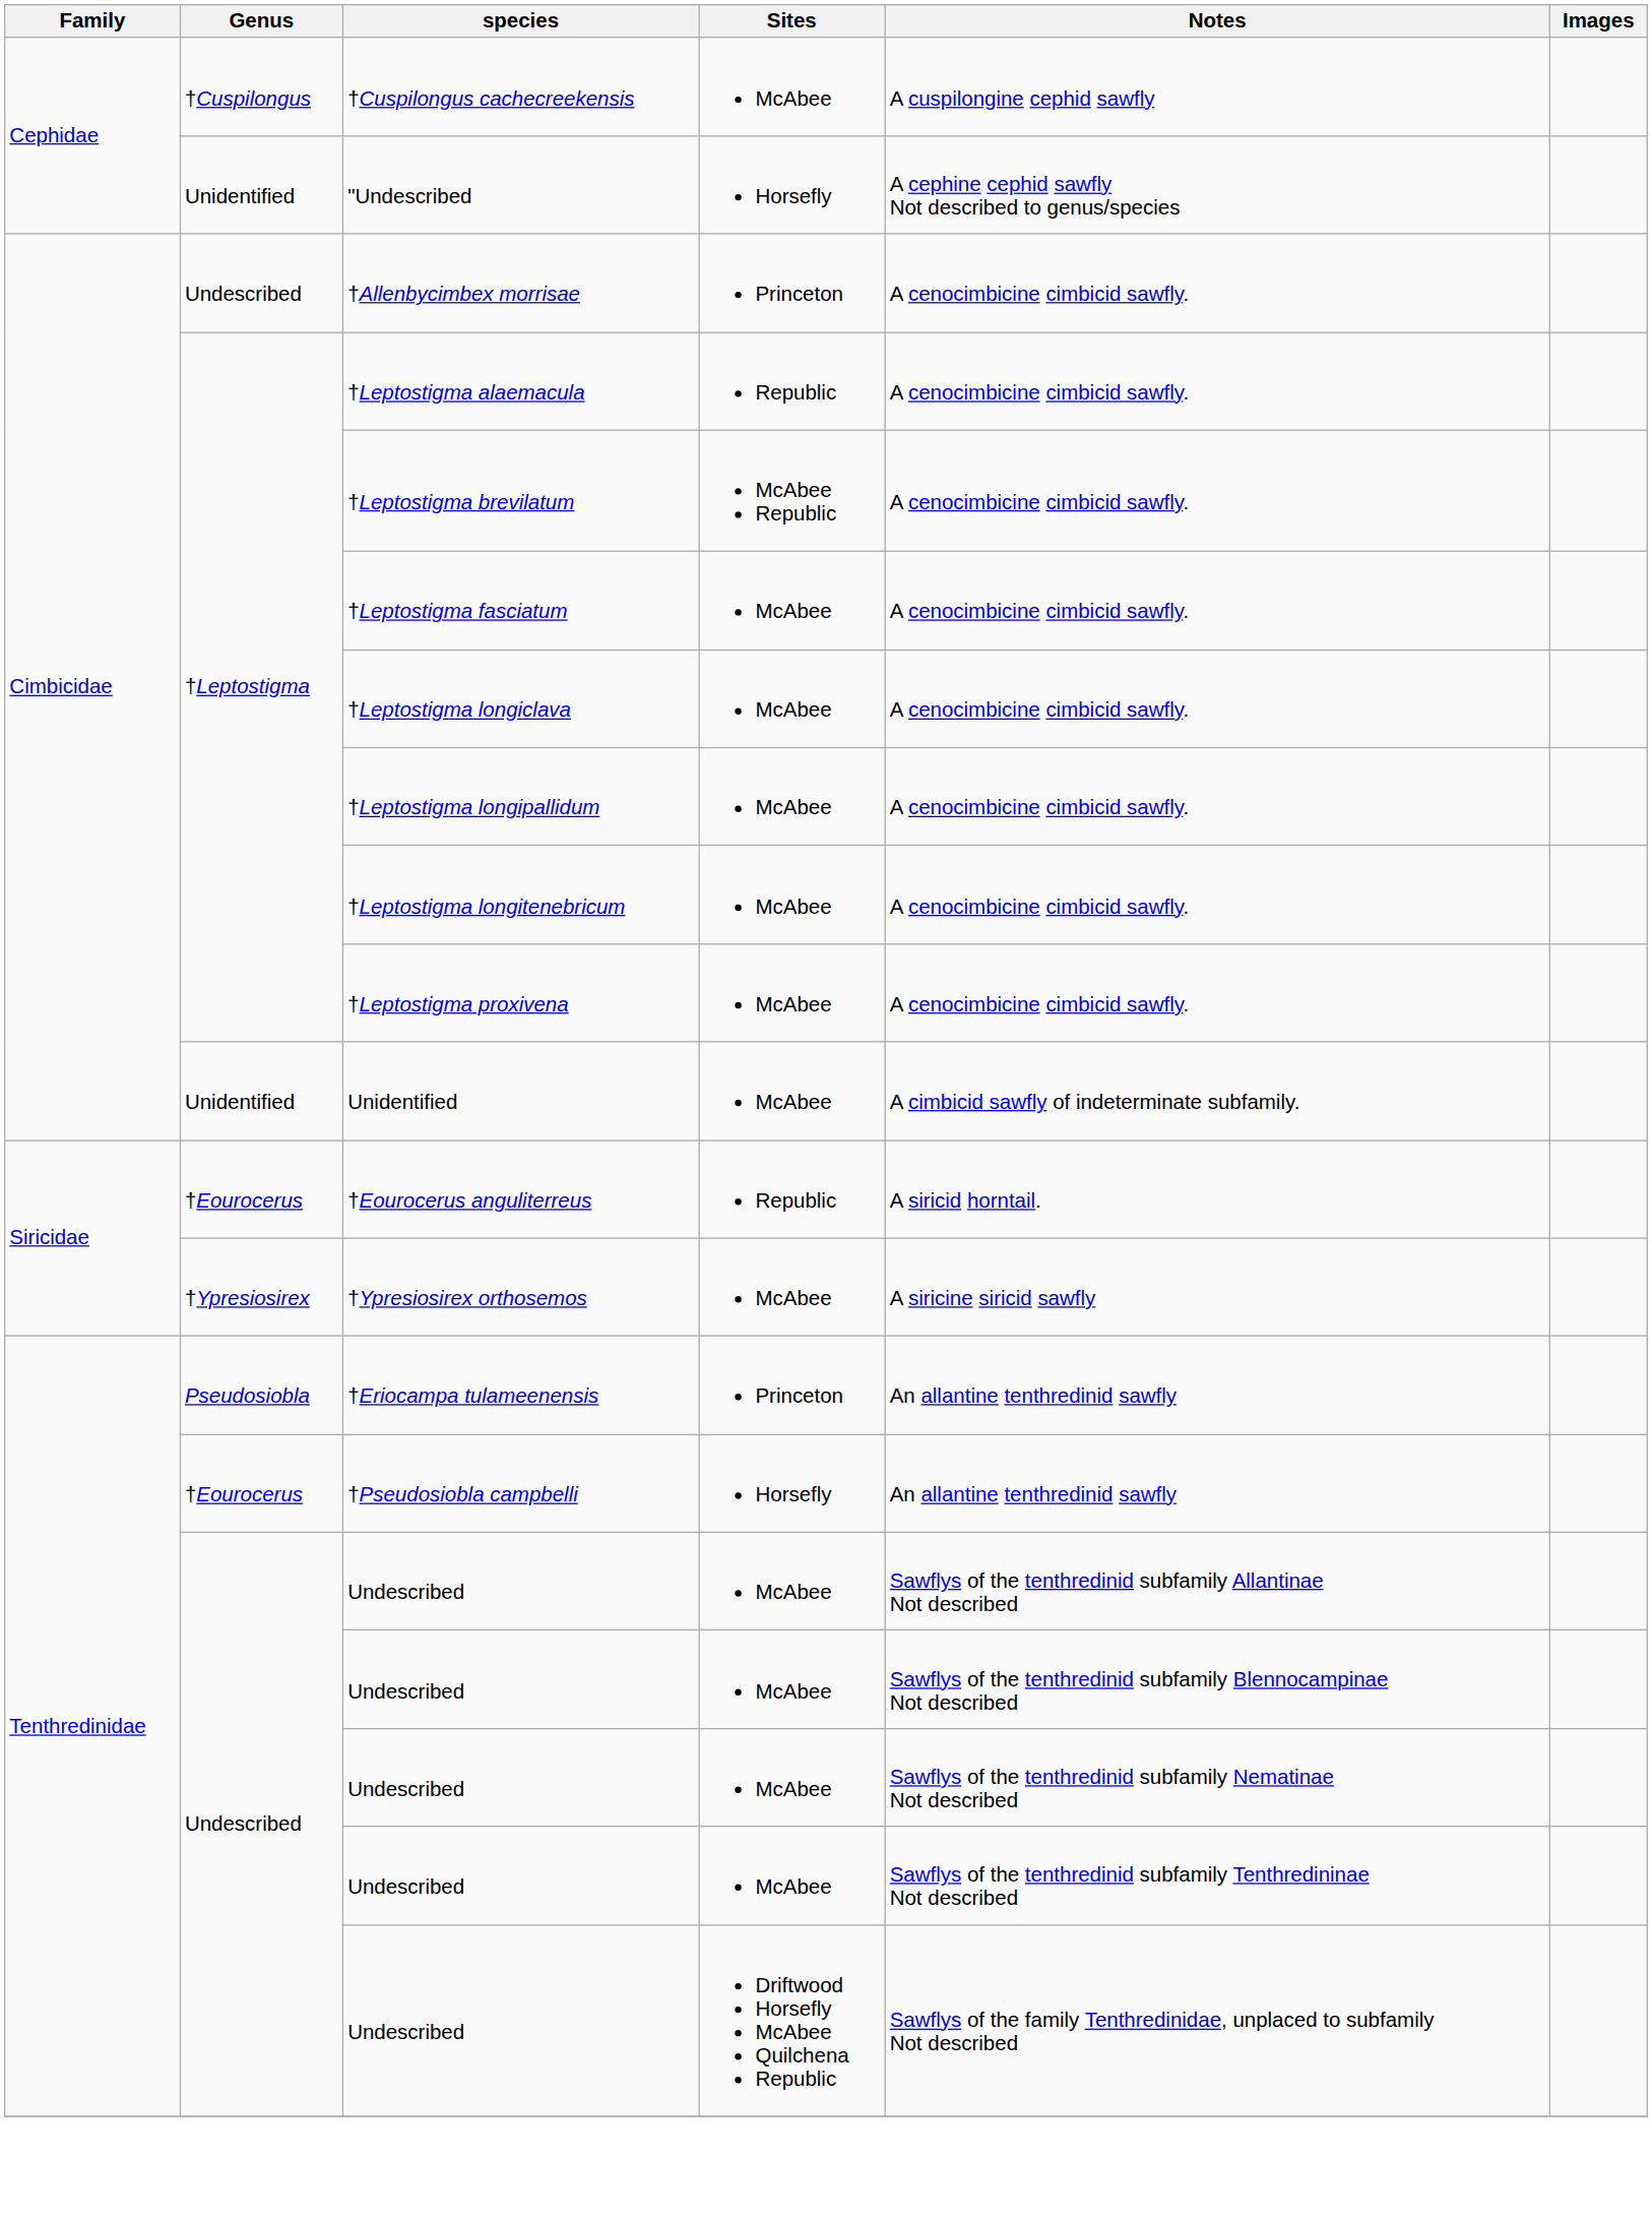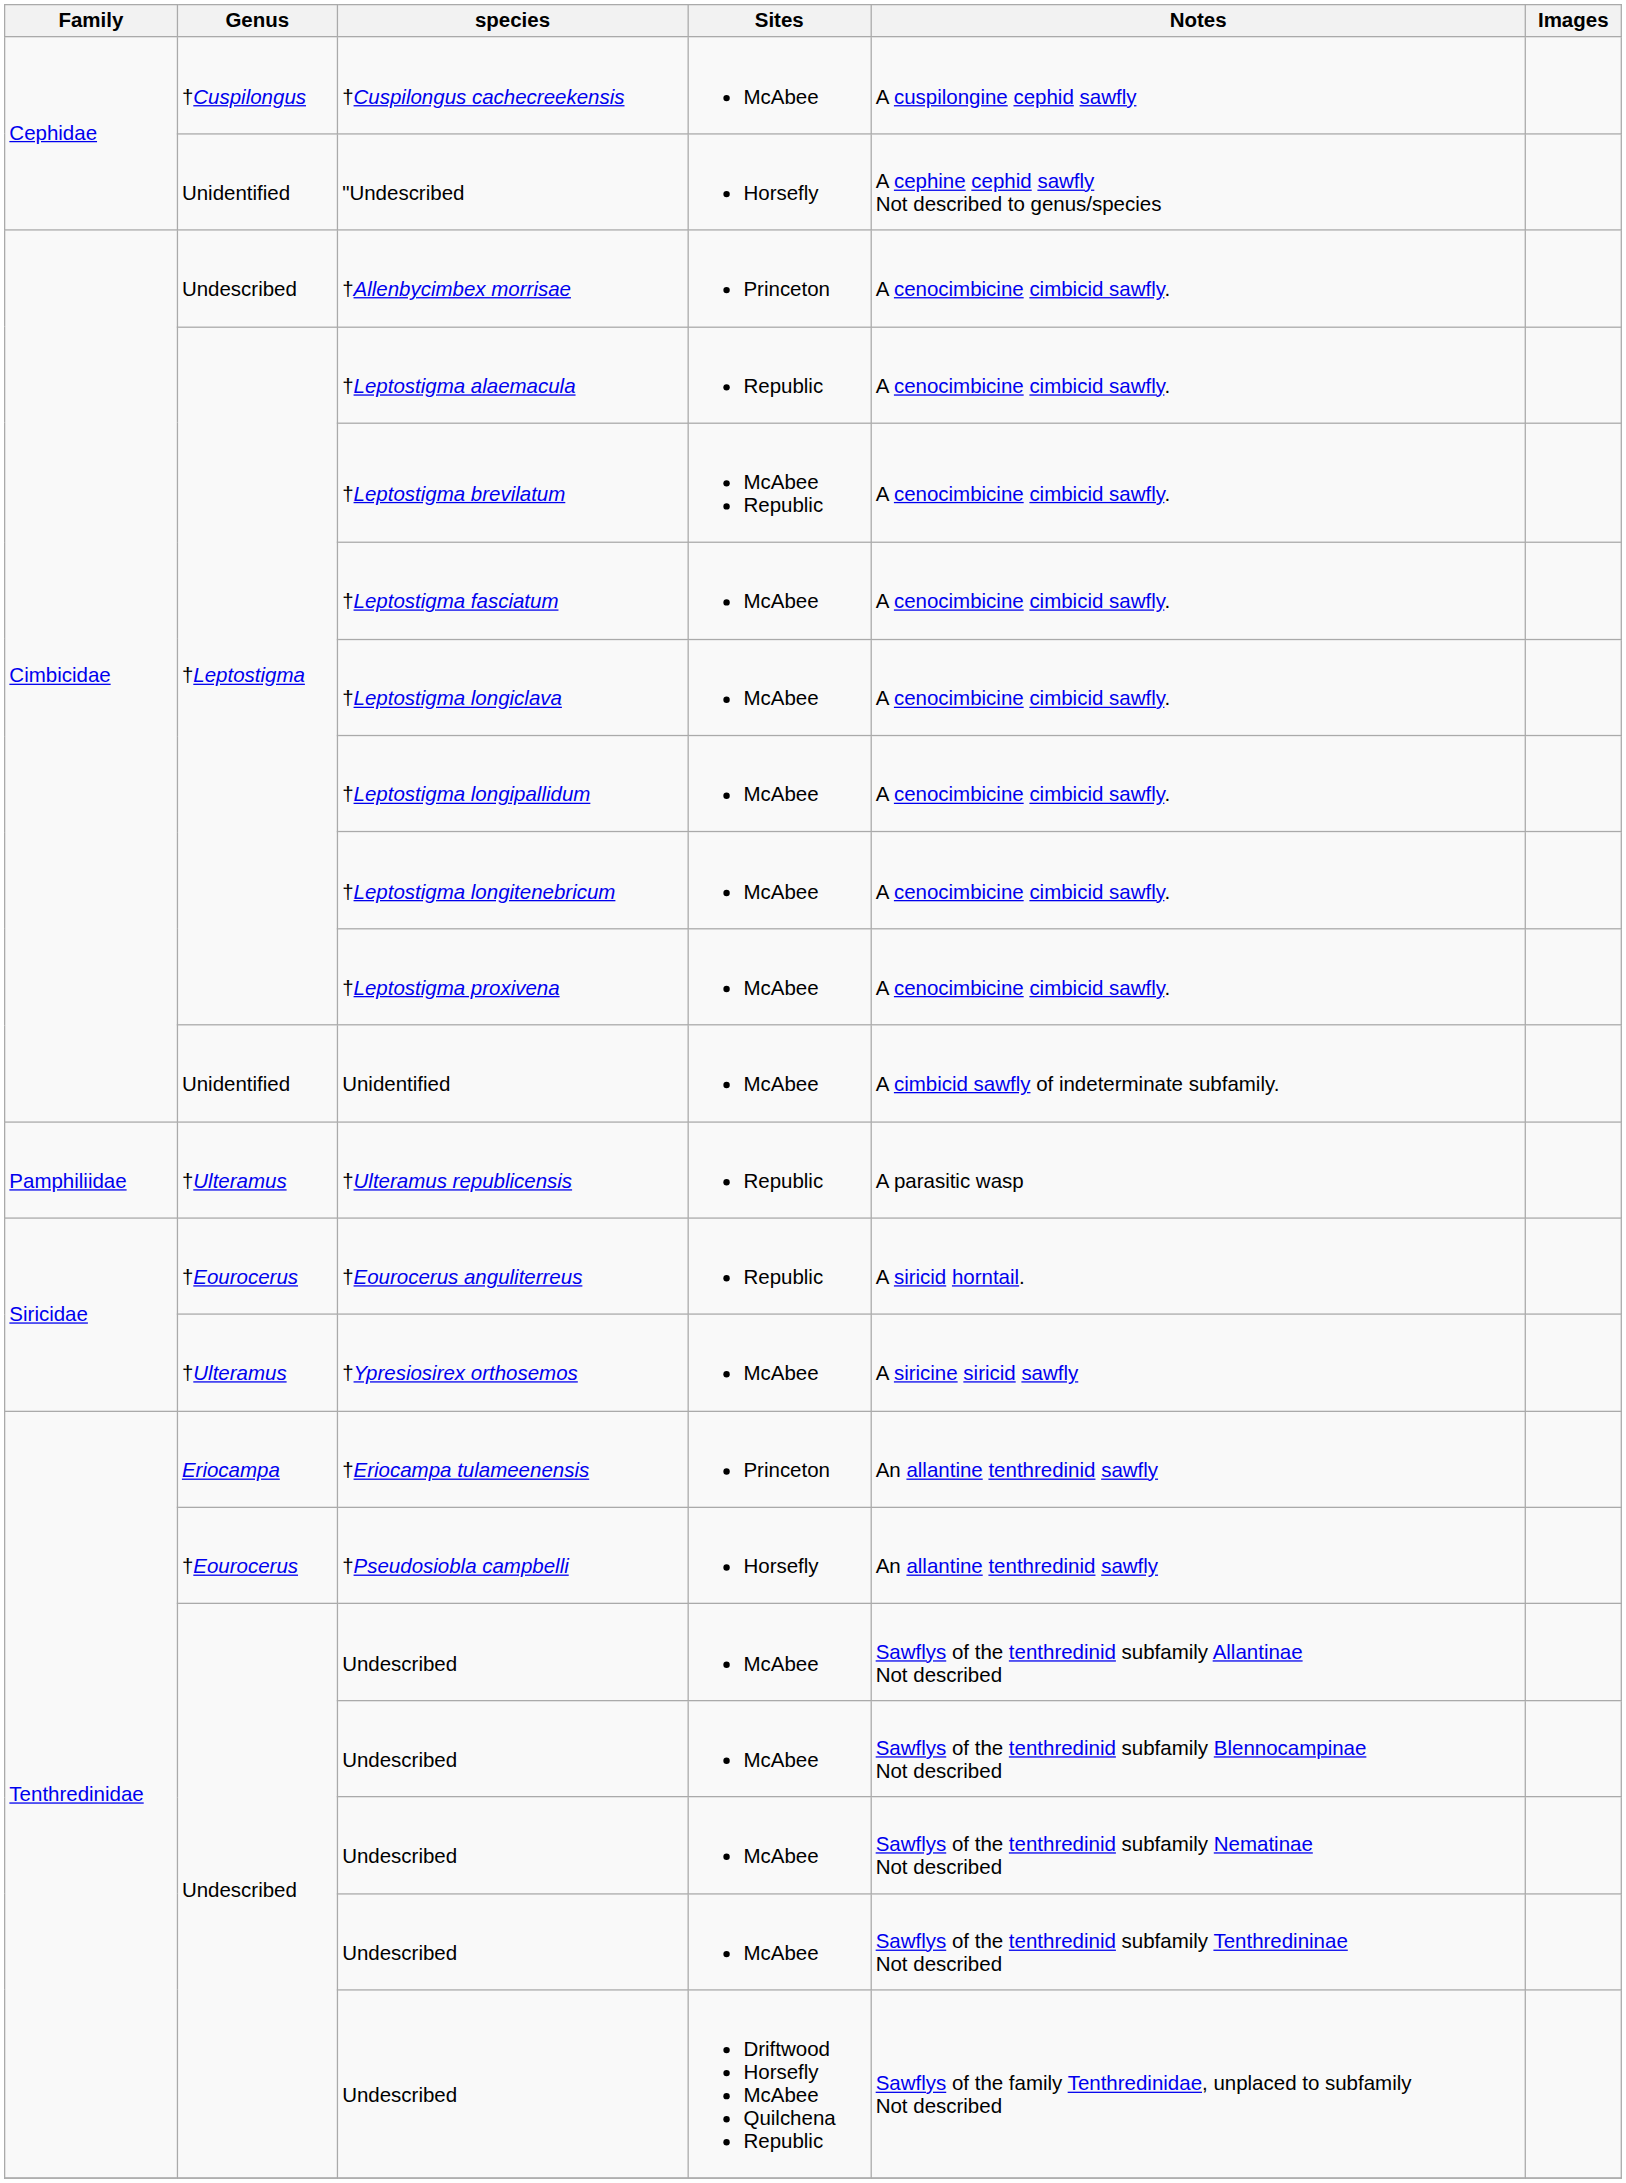+ row: Pamphiliidae | †Ulteramus | †Ulteramus republicensis | Republic | A parasitic wasp
†Ypresiosirex orthosemos | Genus: †Ypresiosirex -> †Ulteramus
†Eriocampa tulameenensis | Genus: Pseudosiobla -> Eriocampa
